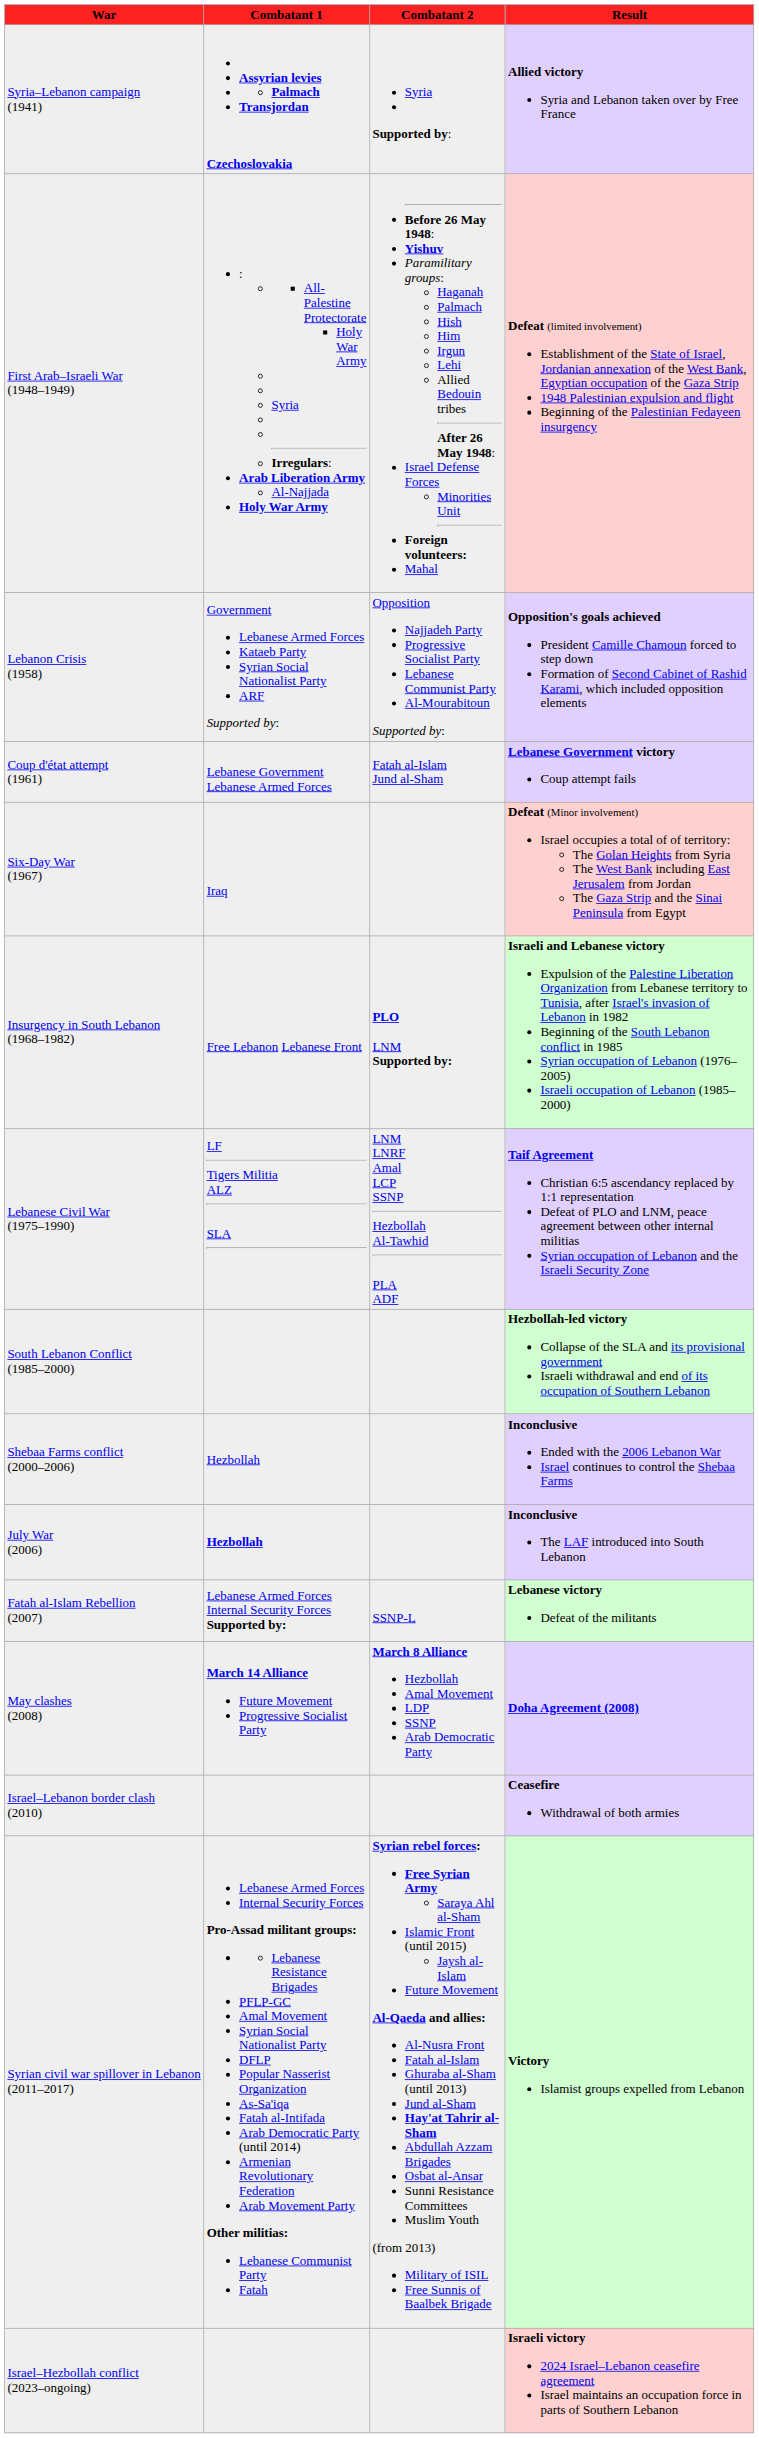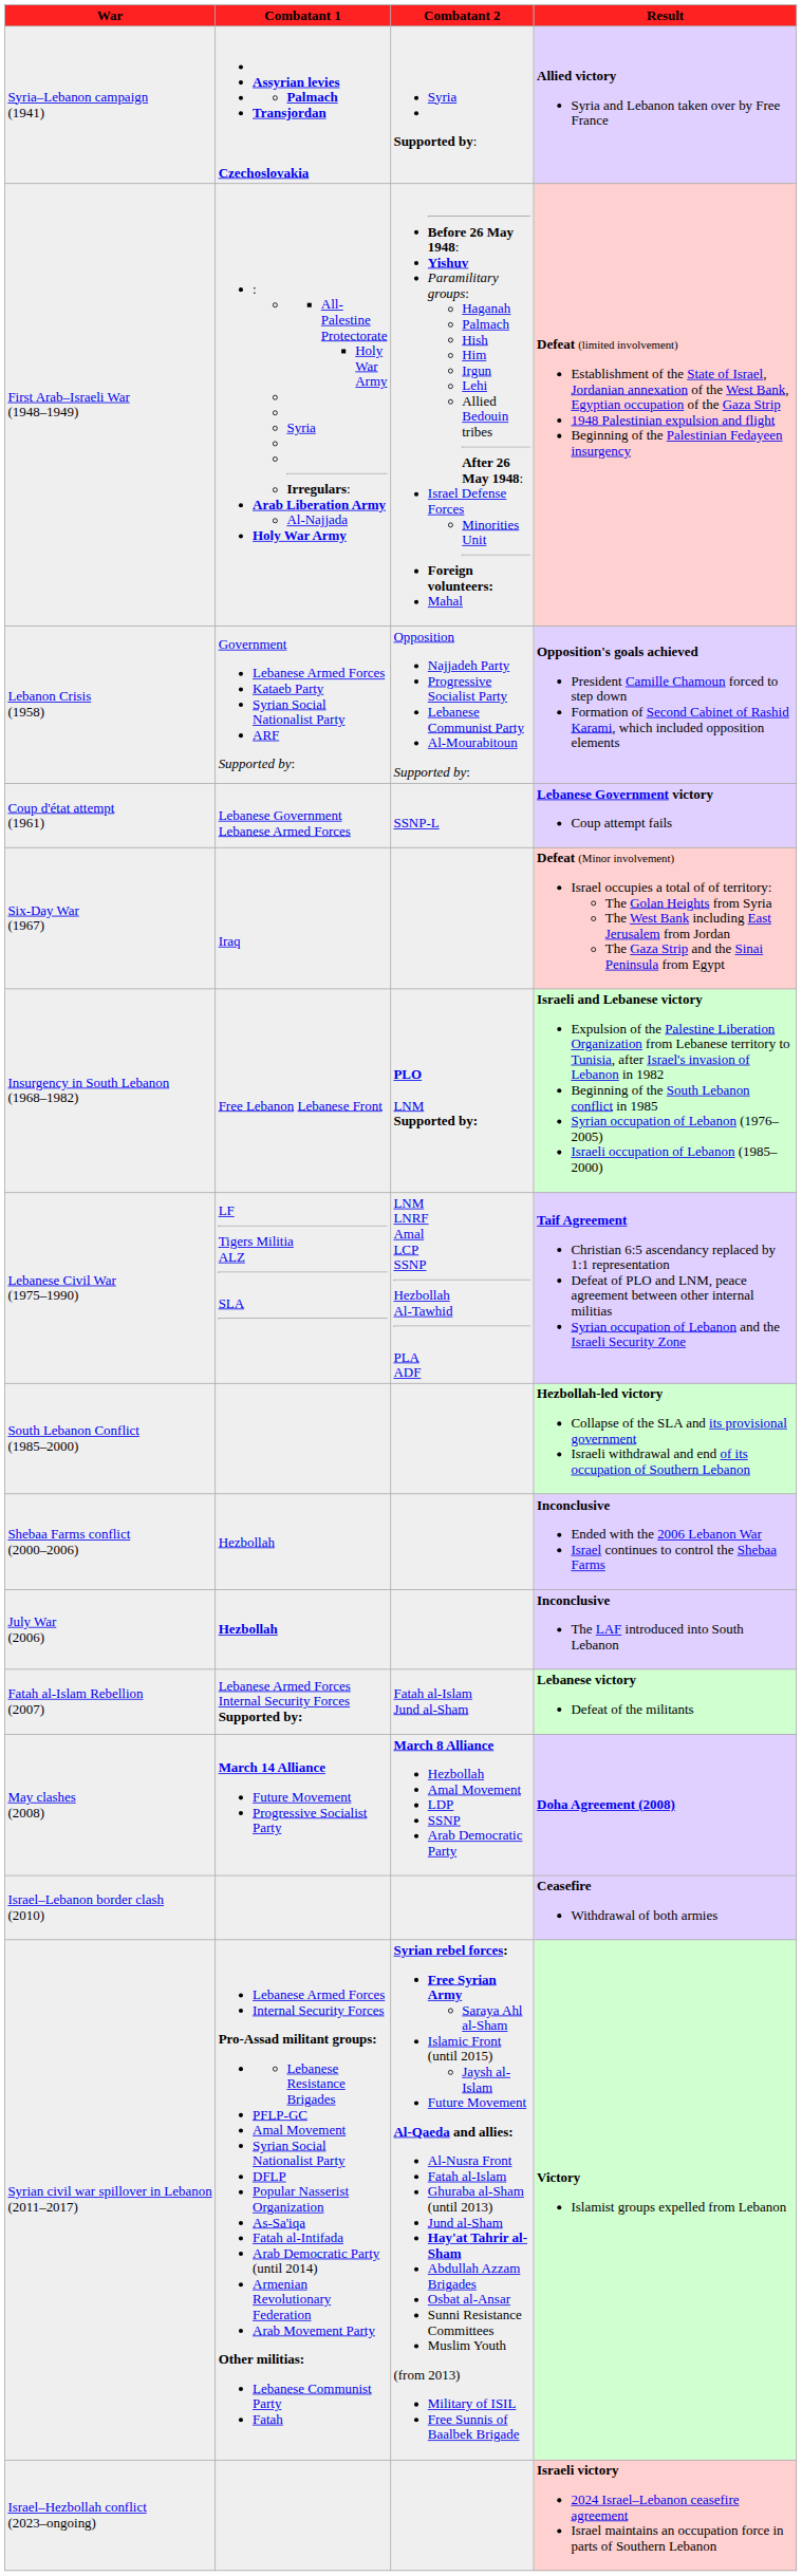Coup d'état attempt (1961) | Combatant 2: Fatah al-Islam Jund al-Sham -> SSNP-L
Fatah al-Islam Rebellion (2007) | Combatant 2: SSNP-L -> Fatah al-Islam Jund al-Sham
